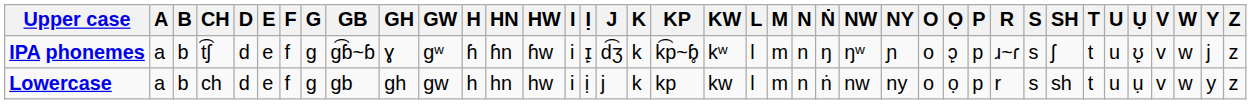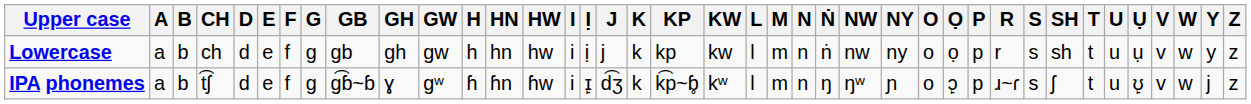rows swapped: Lowercase <-> IPA phonemes
